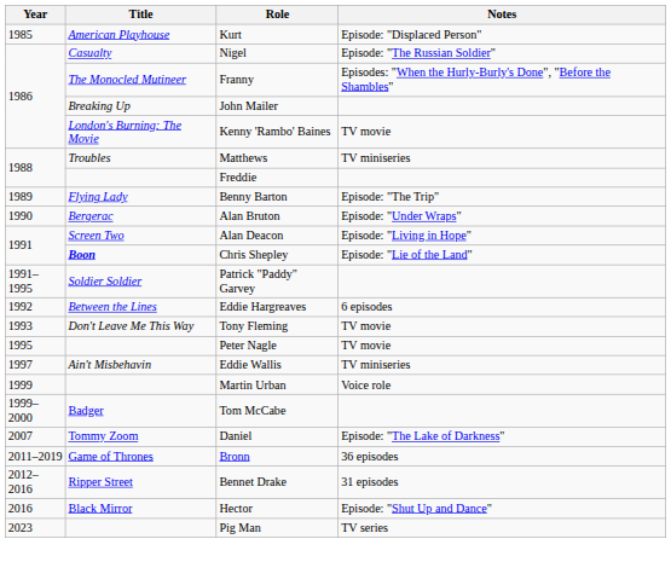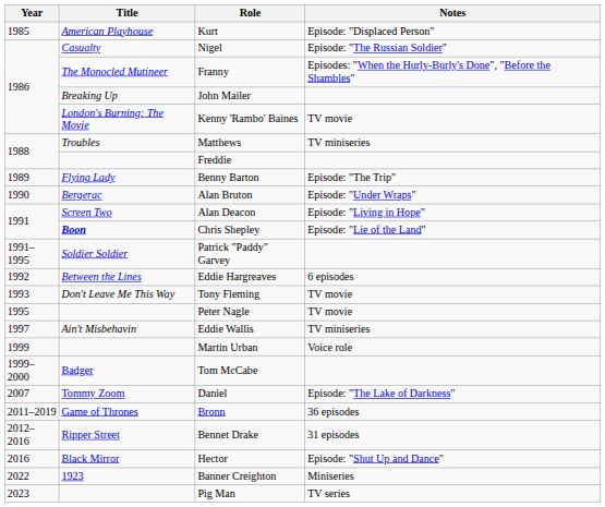+ row: 2022 | 1923 | Banner Creighton | Miniseries
